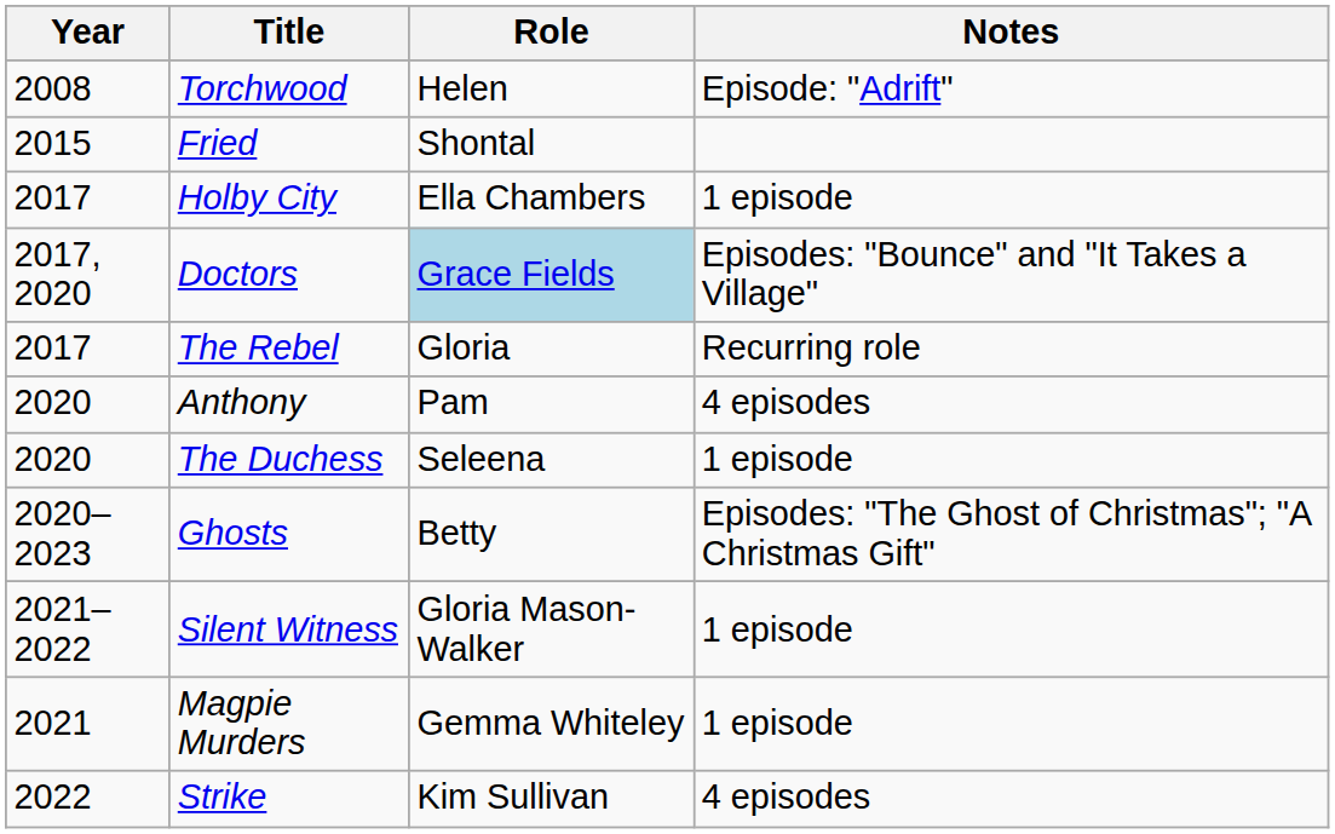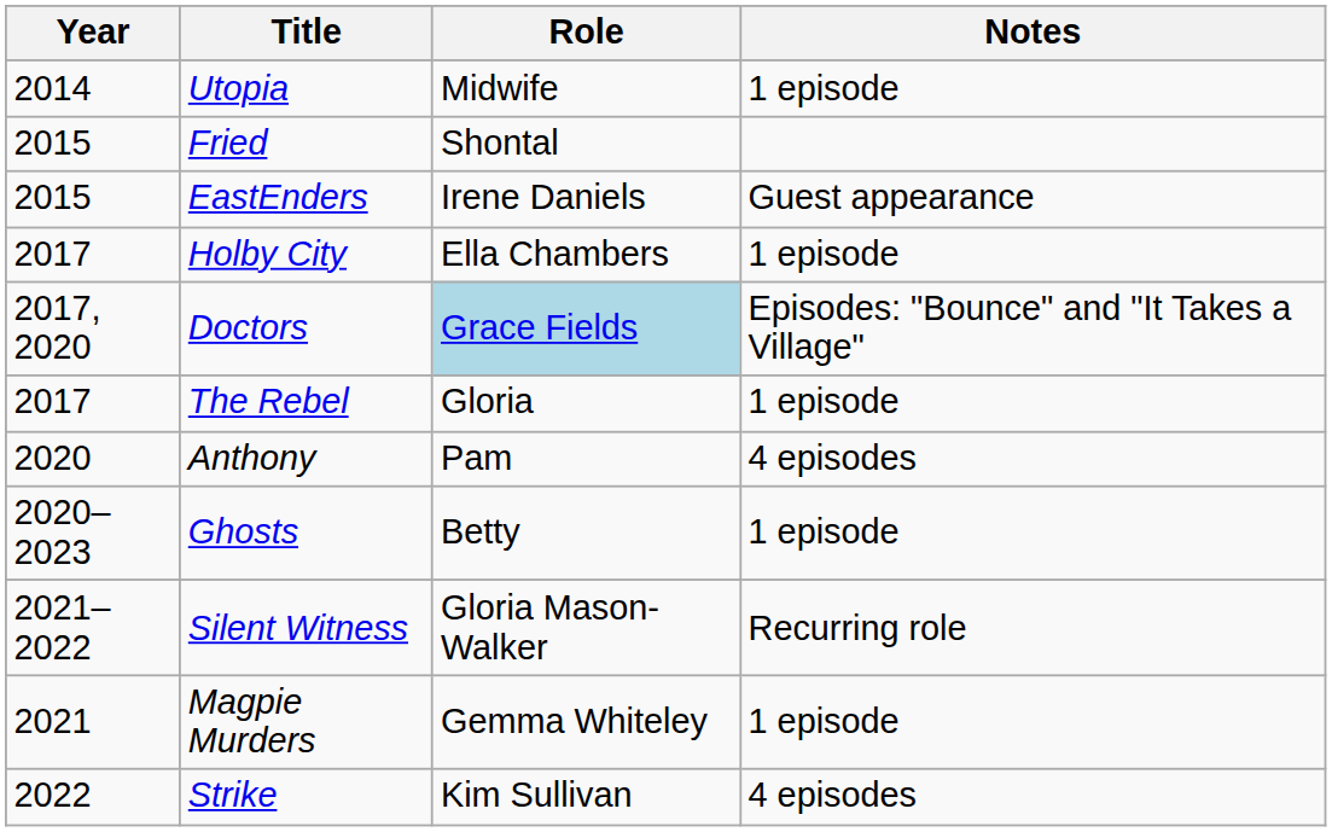- row: 2008 | Torchwood | Helen | Episode: "Adrift"
+ row: 2014 | Utopia | Midwife | 1 episode
+ row: 2015 | EastEnders | Irene Daniels | Guest appearance
The Rebel | Notes: Recurring role -> 1 episode
- row: 2020 | The Duchess | Seleena | 1 episode
Ghosts | Notes: Episodes: "The Ghost of Christmas"; "A Christmas Gift" -> 1 episode
Silent Witness | Notes: 1 episode -> Recurring role
